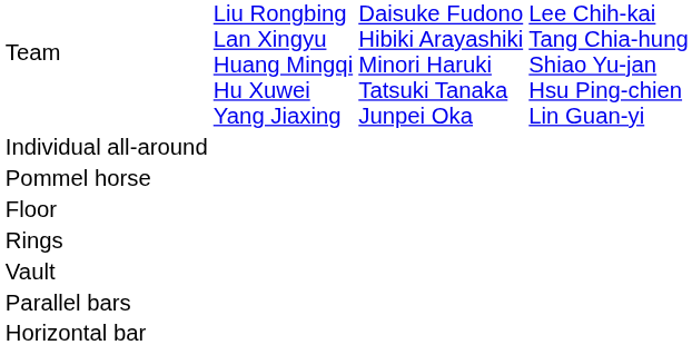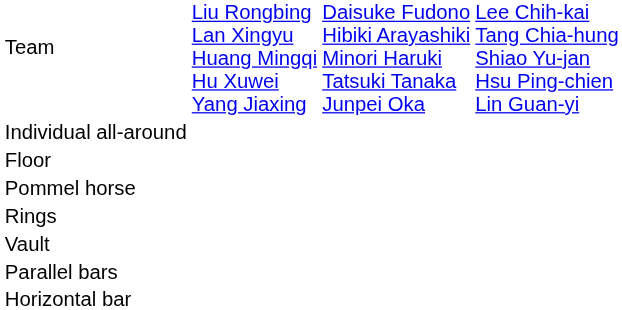rows swapped: Floor <-> Pommel horse
